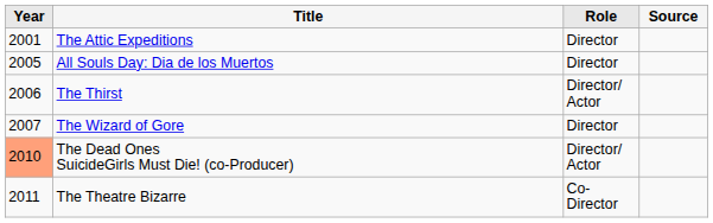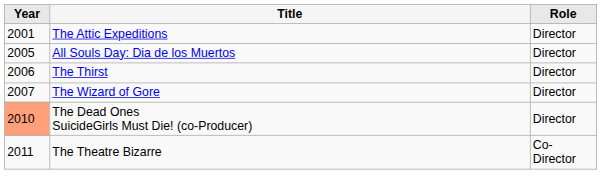- column: Source
The Thirst | Role: Director/ Actor -> Director
The Dead Ones SuicideGirls Must Die! (co-Producer) | Role: Director/ Actor -> Director
